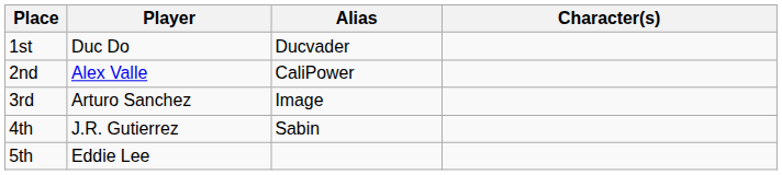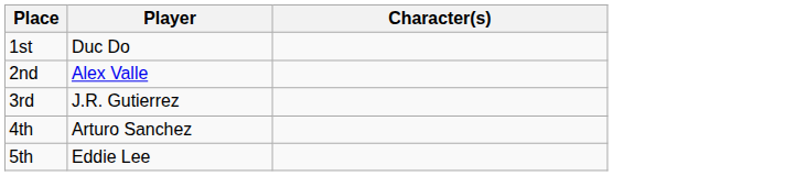- column: Alias | Ducvader | CaliPower | Image | Sabin
3rd | Player: Arturo Sanchez -> J.R. Gutierrez
4th | Player: J.R. Gutierrez -> Arturo Sanchez
